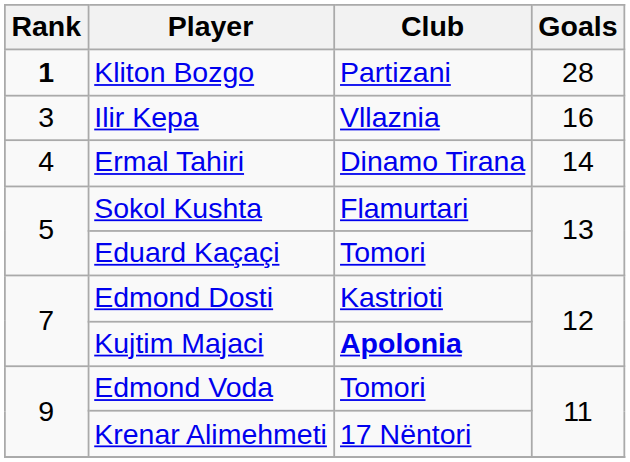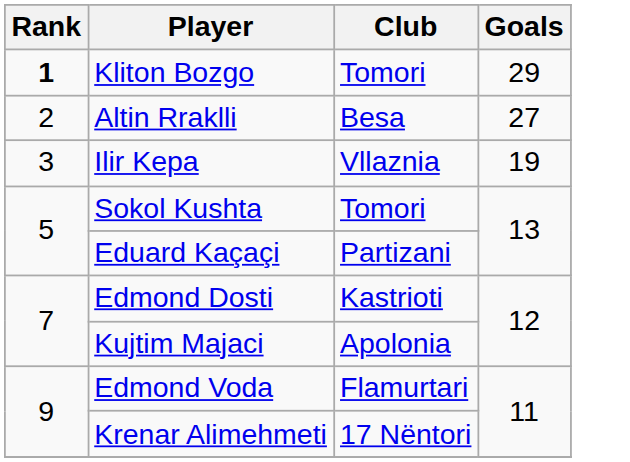Kliton Bozgo | Club: Partizani -> Tomori
Kliton Bozgo | Goals: 28 -> 29
+ row: 2 | Altin Rraklli | Besa | 27
Ilir Kepa | Goals: 16 -> 19
- row: 4 | Ermal Tahiri | Dinamo Tirana | 14
Sokol Kushta | Club: Flamurtari -> Tomori
Eduard Kaçaçi | Club: Tomori -> Partizani
Kujtim Majaci | Club: bold -> normal
Edmond Voda | Club: Tomori -> Flamurtari
